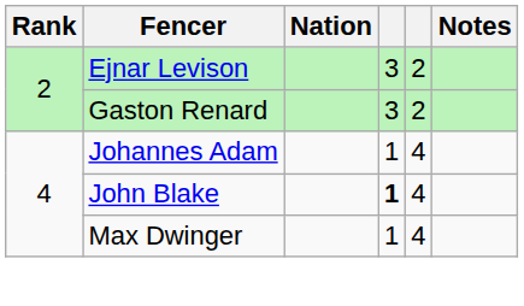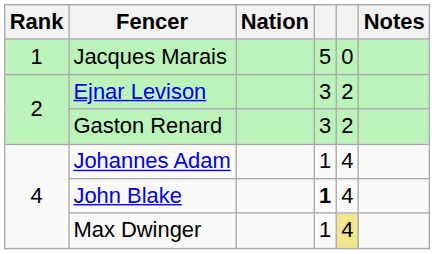+ row: 1 | Jacques Marais | 5 | 0
Max Dwinger | column 5: no background -> khaki background
